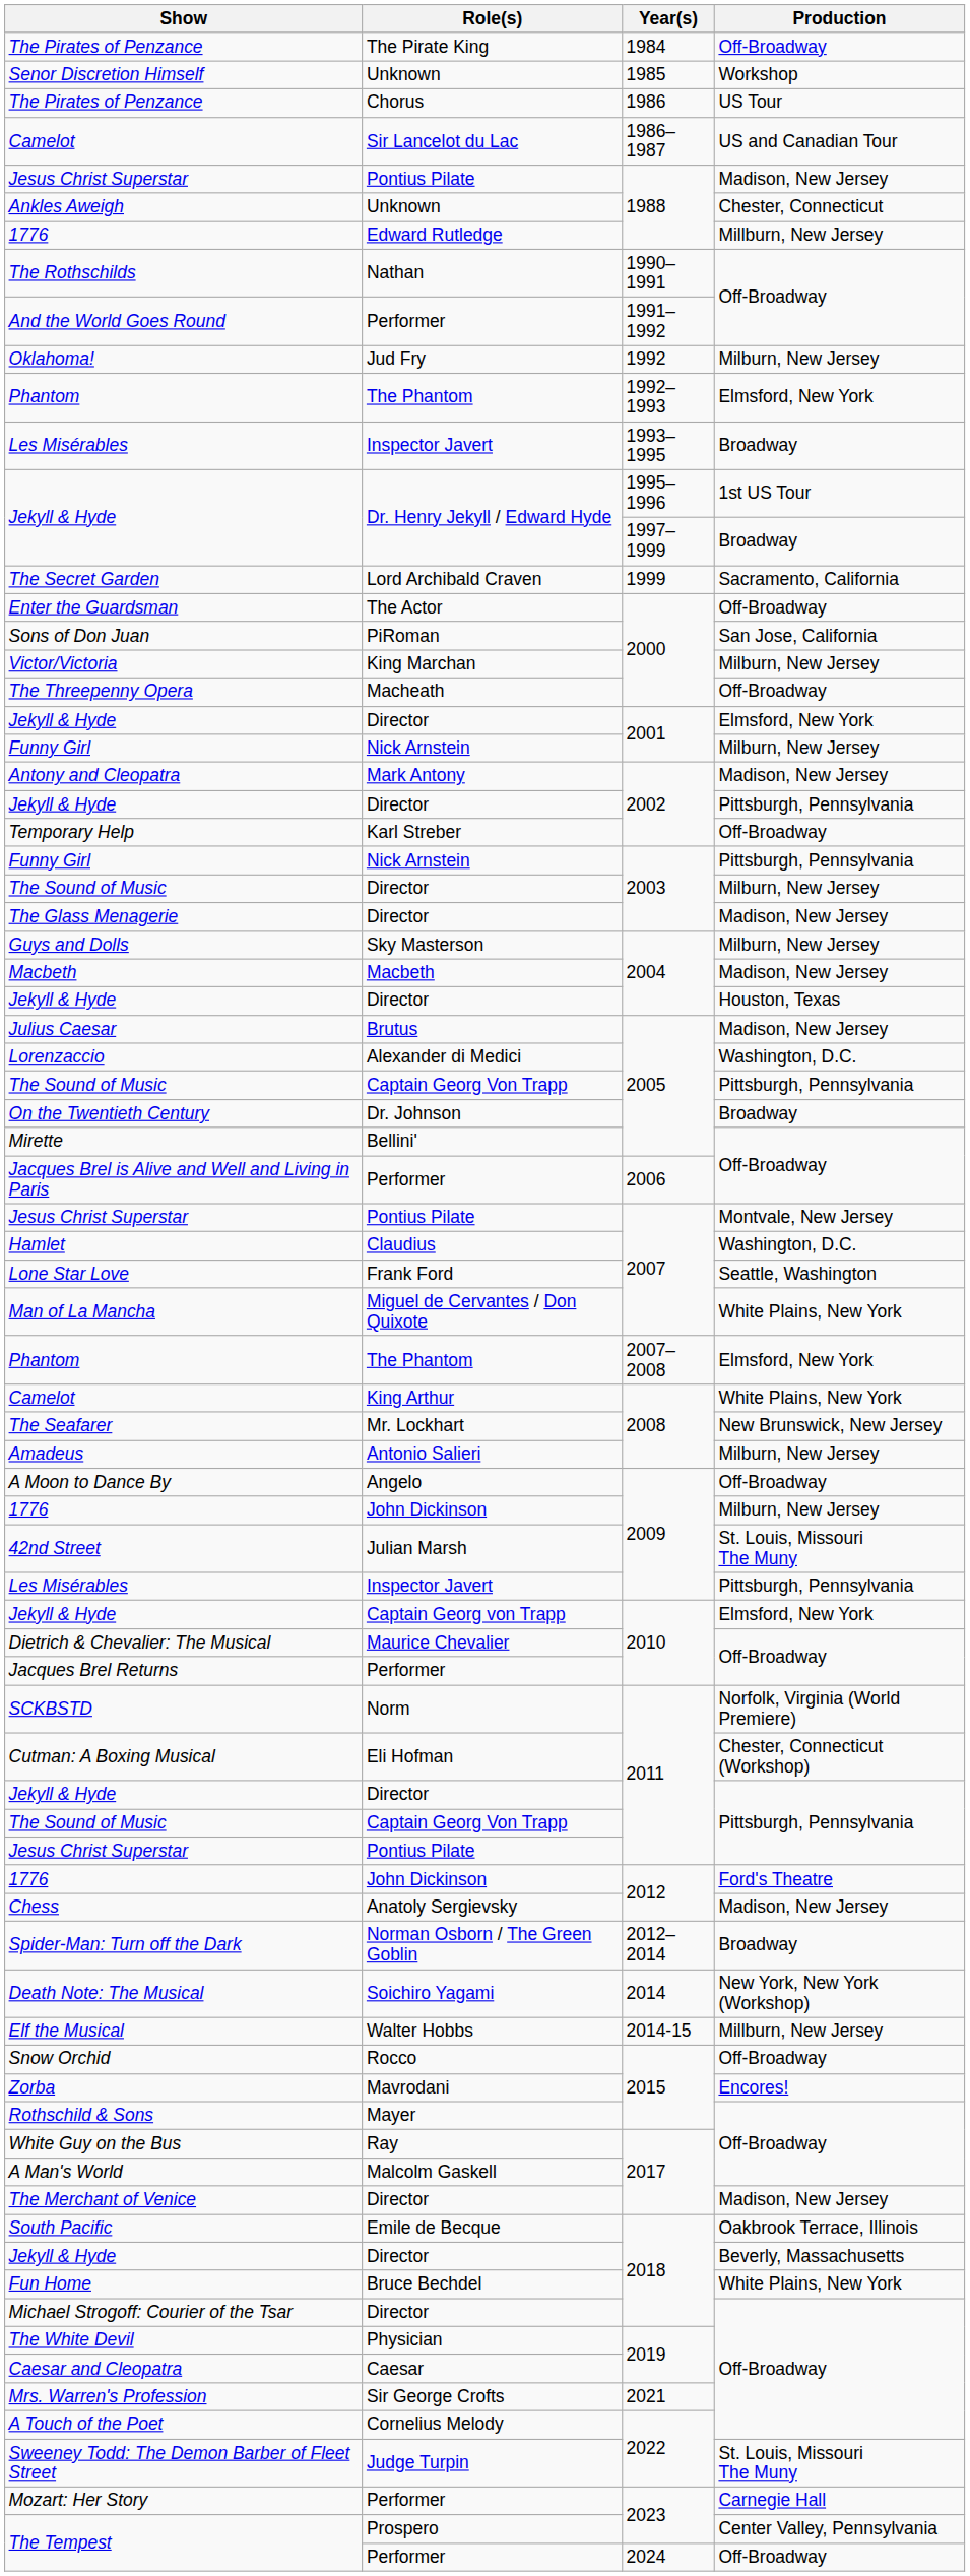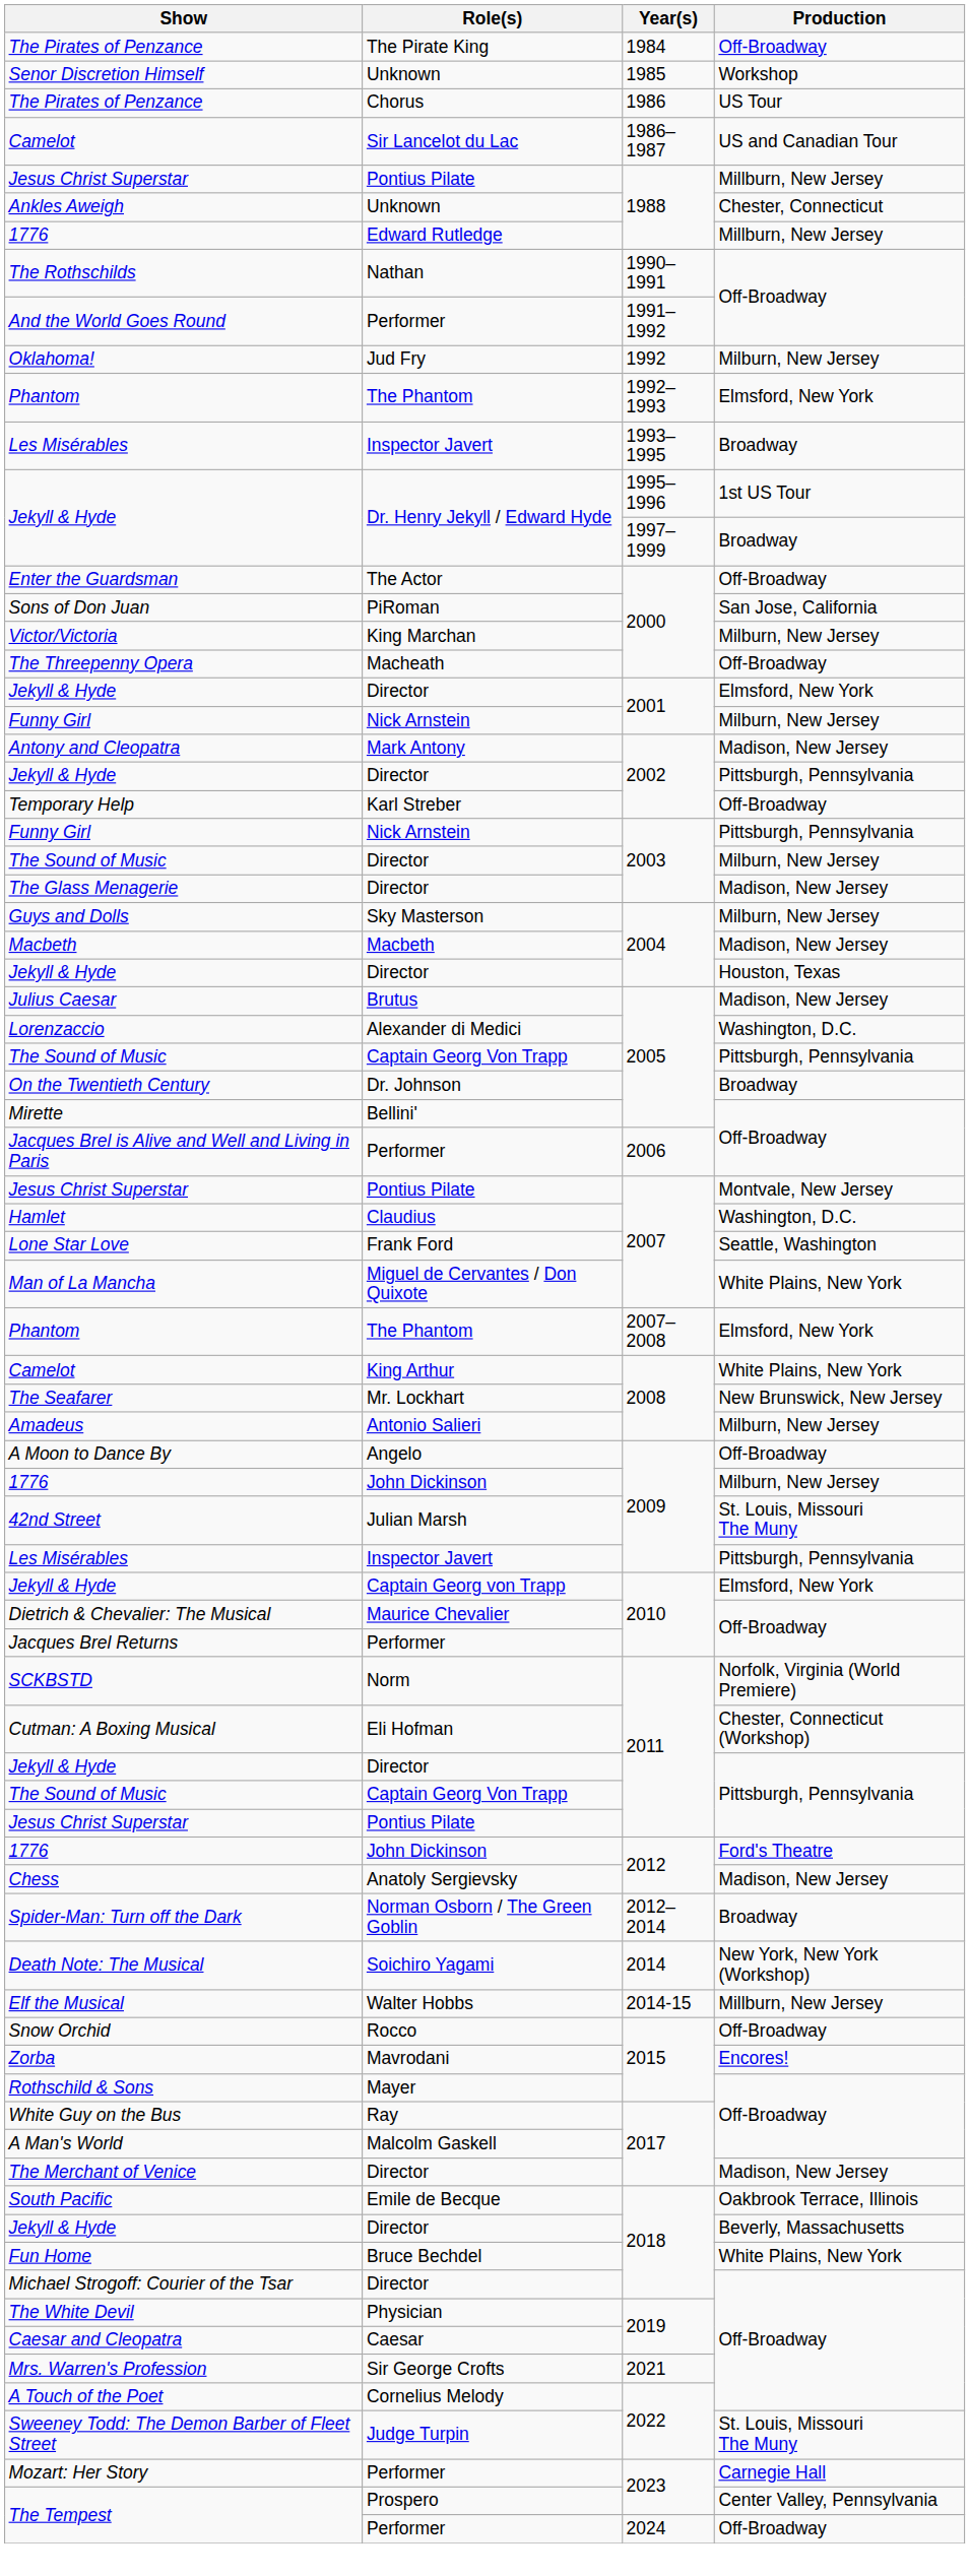Jesus Christ Superstar / 1988 | Production: Madison, New Jersey -> Millburn, New Jersey
- row: The Secret Garden | Lord Archibald Craven | 1999 | Sacramento, California
